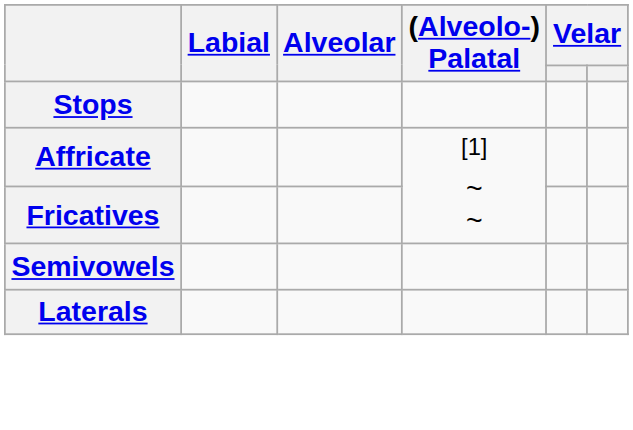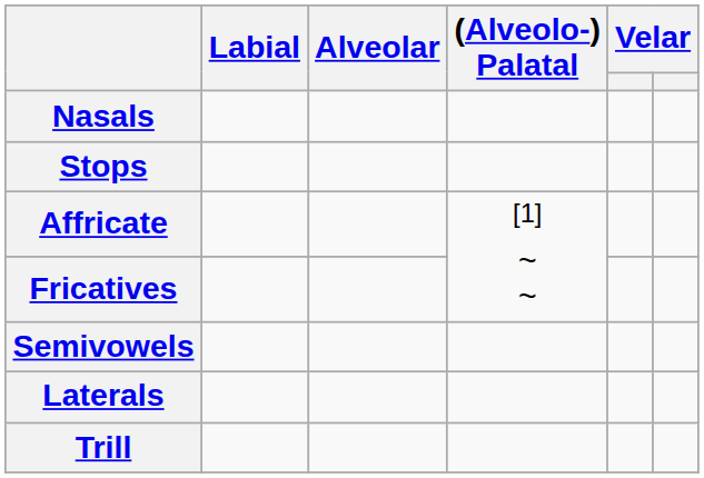+ row: Nasals
+ row: Trill
